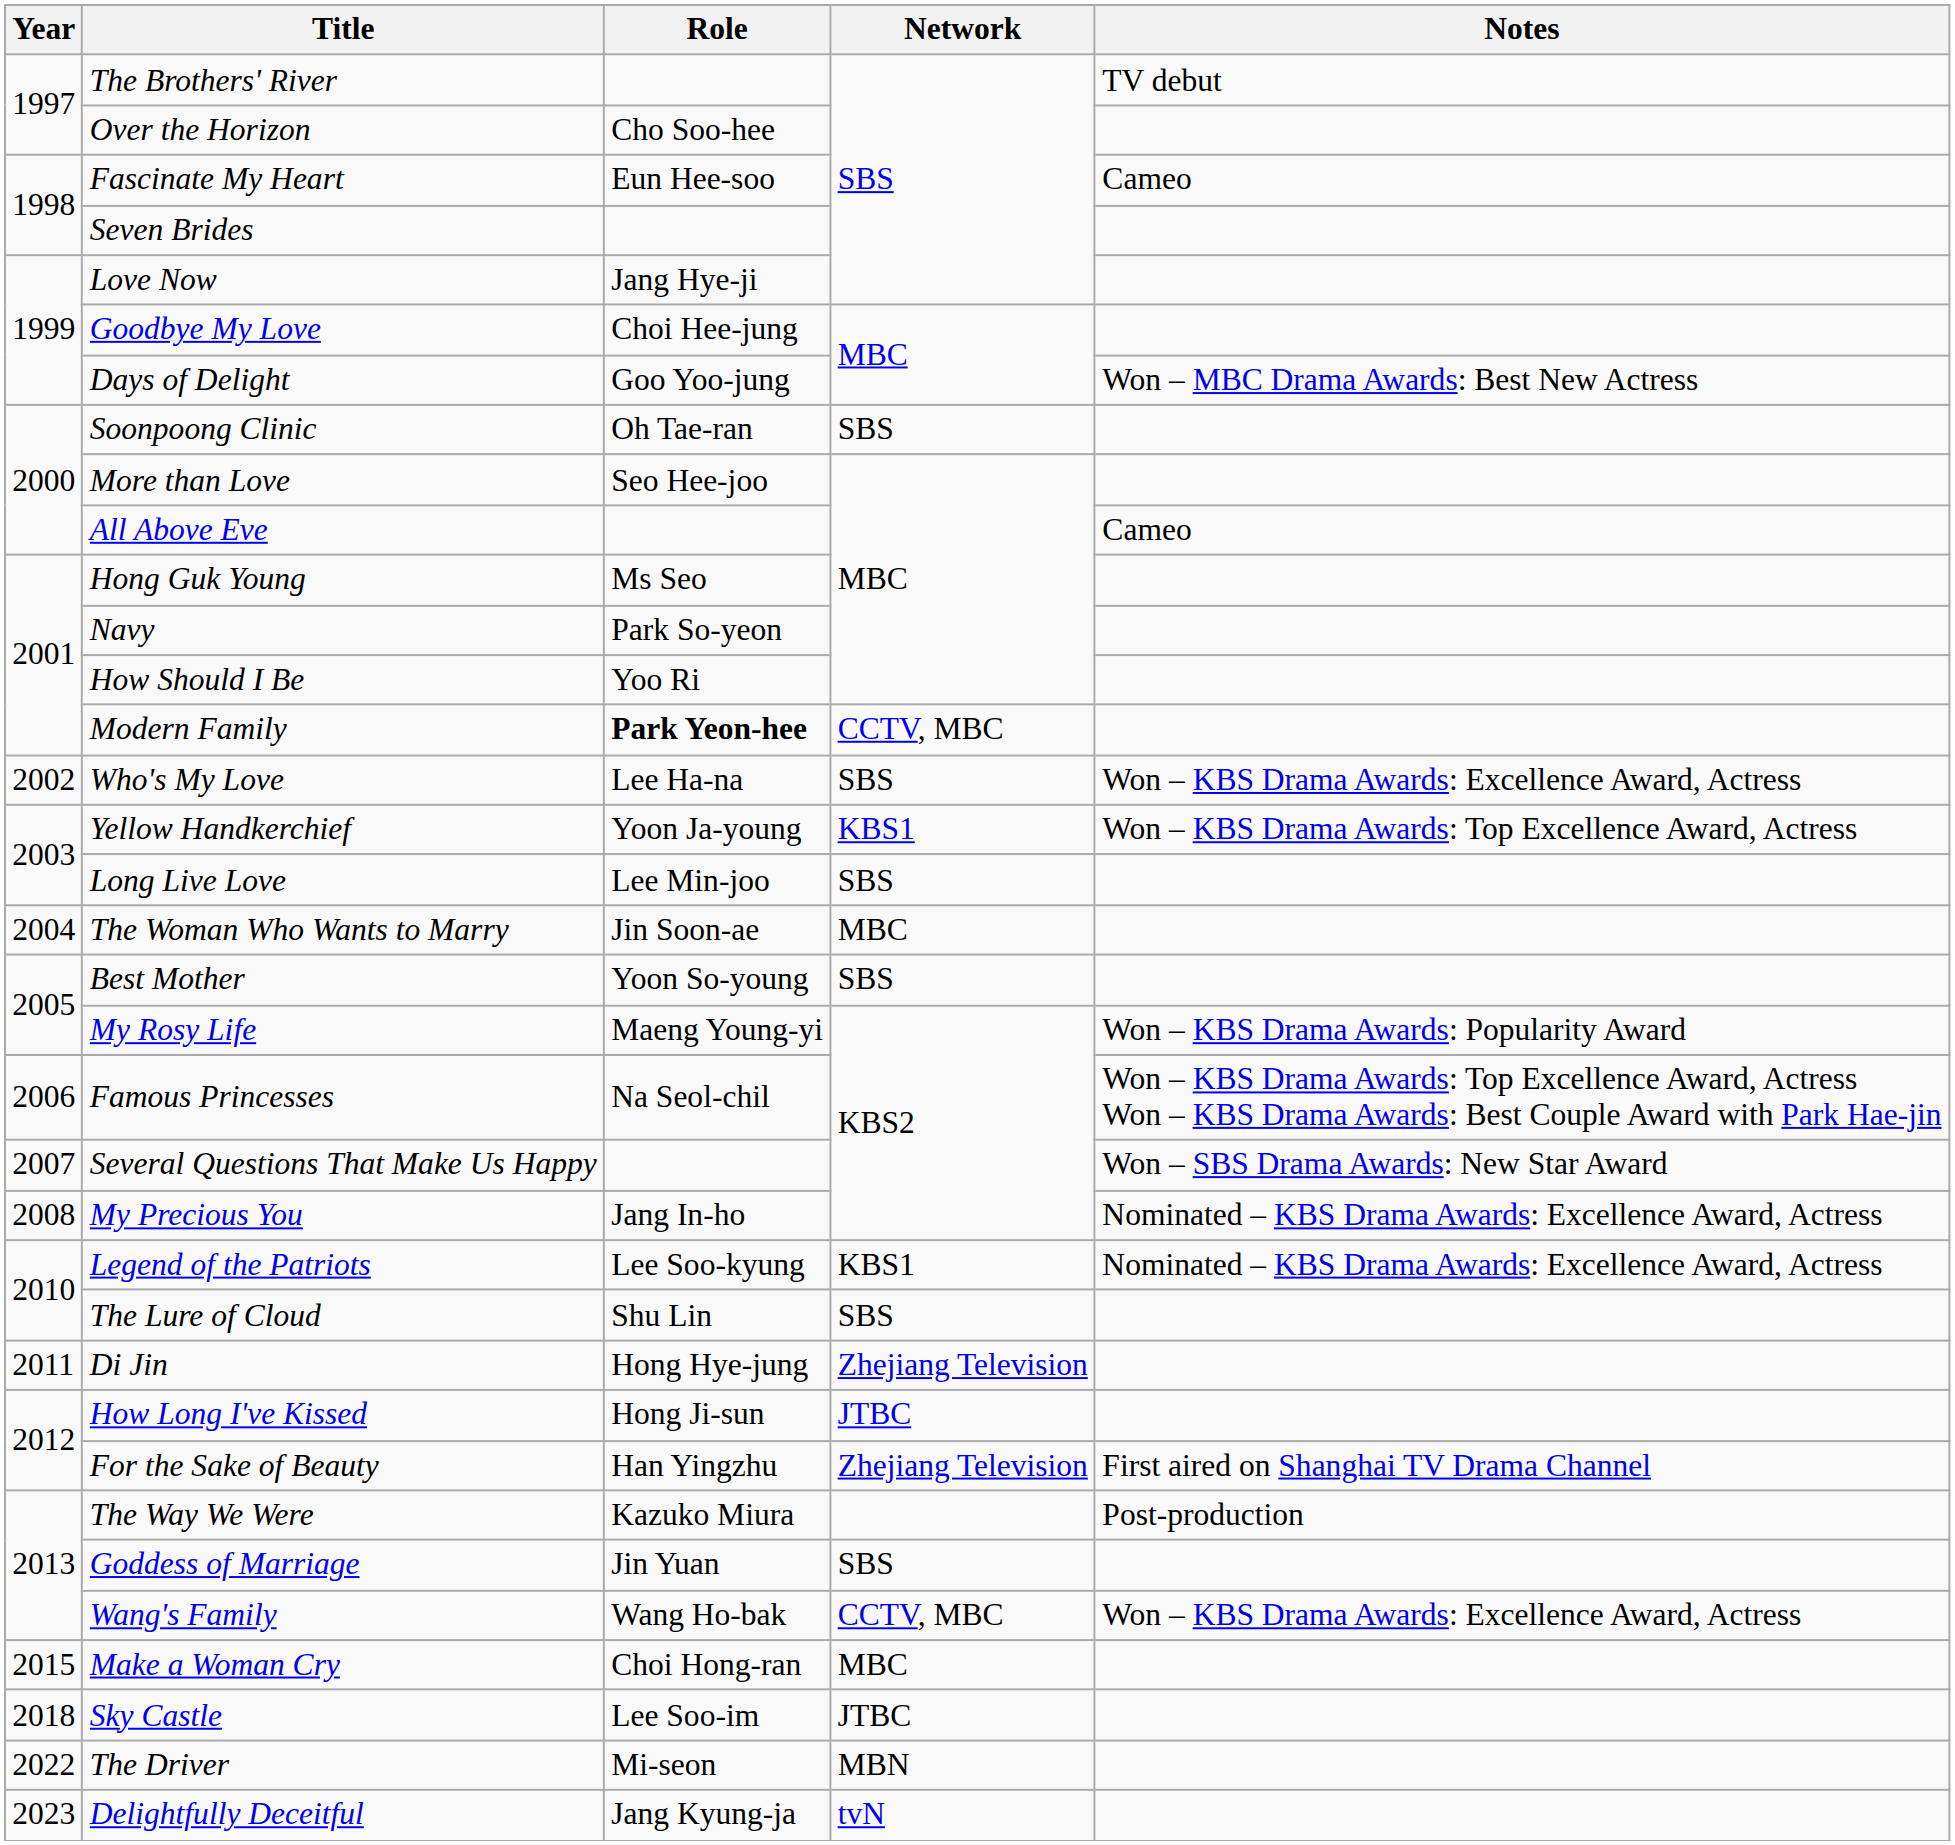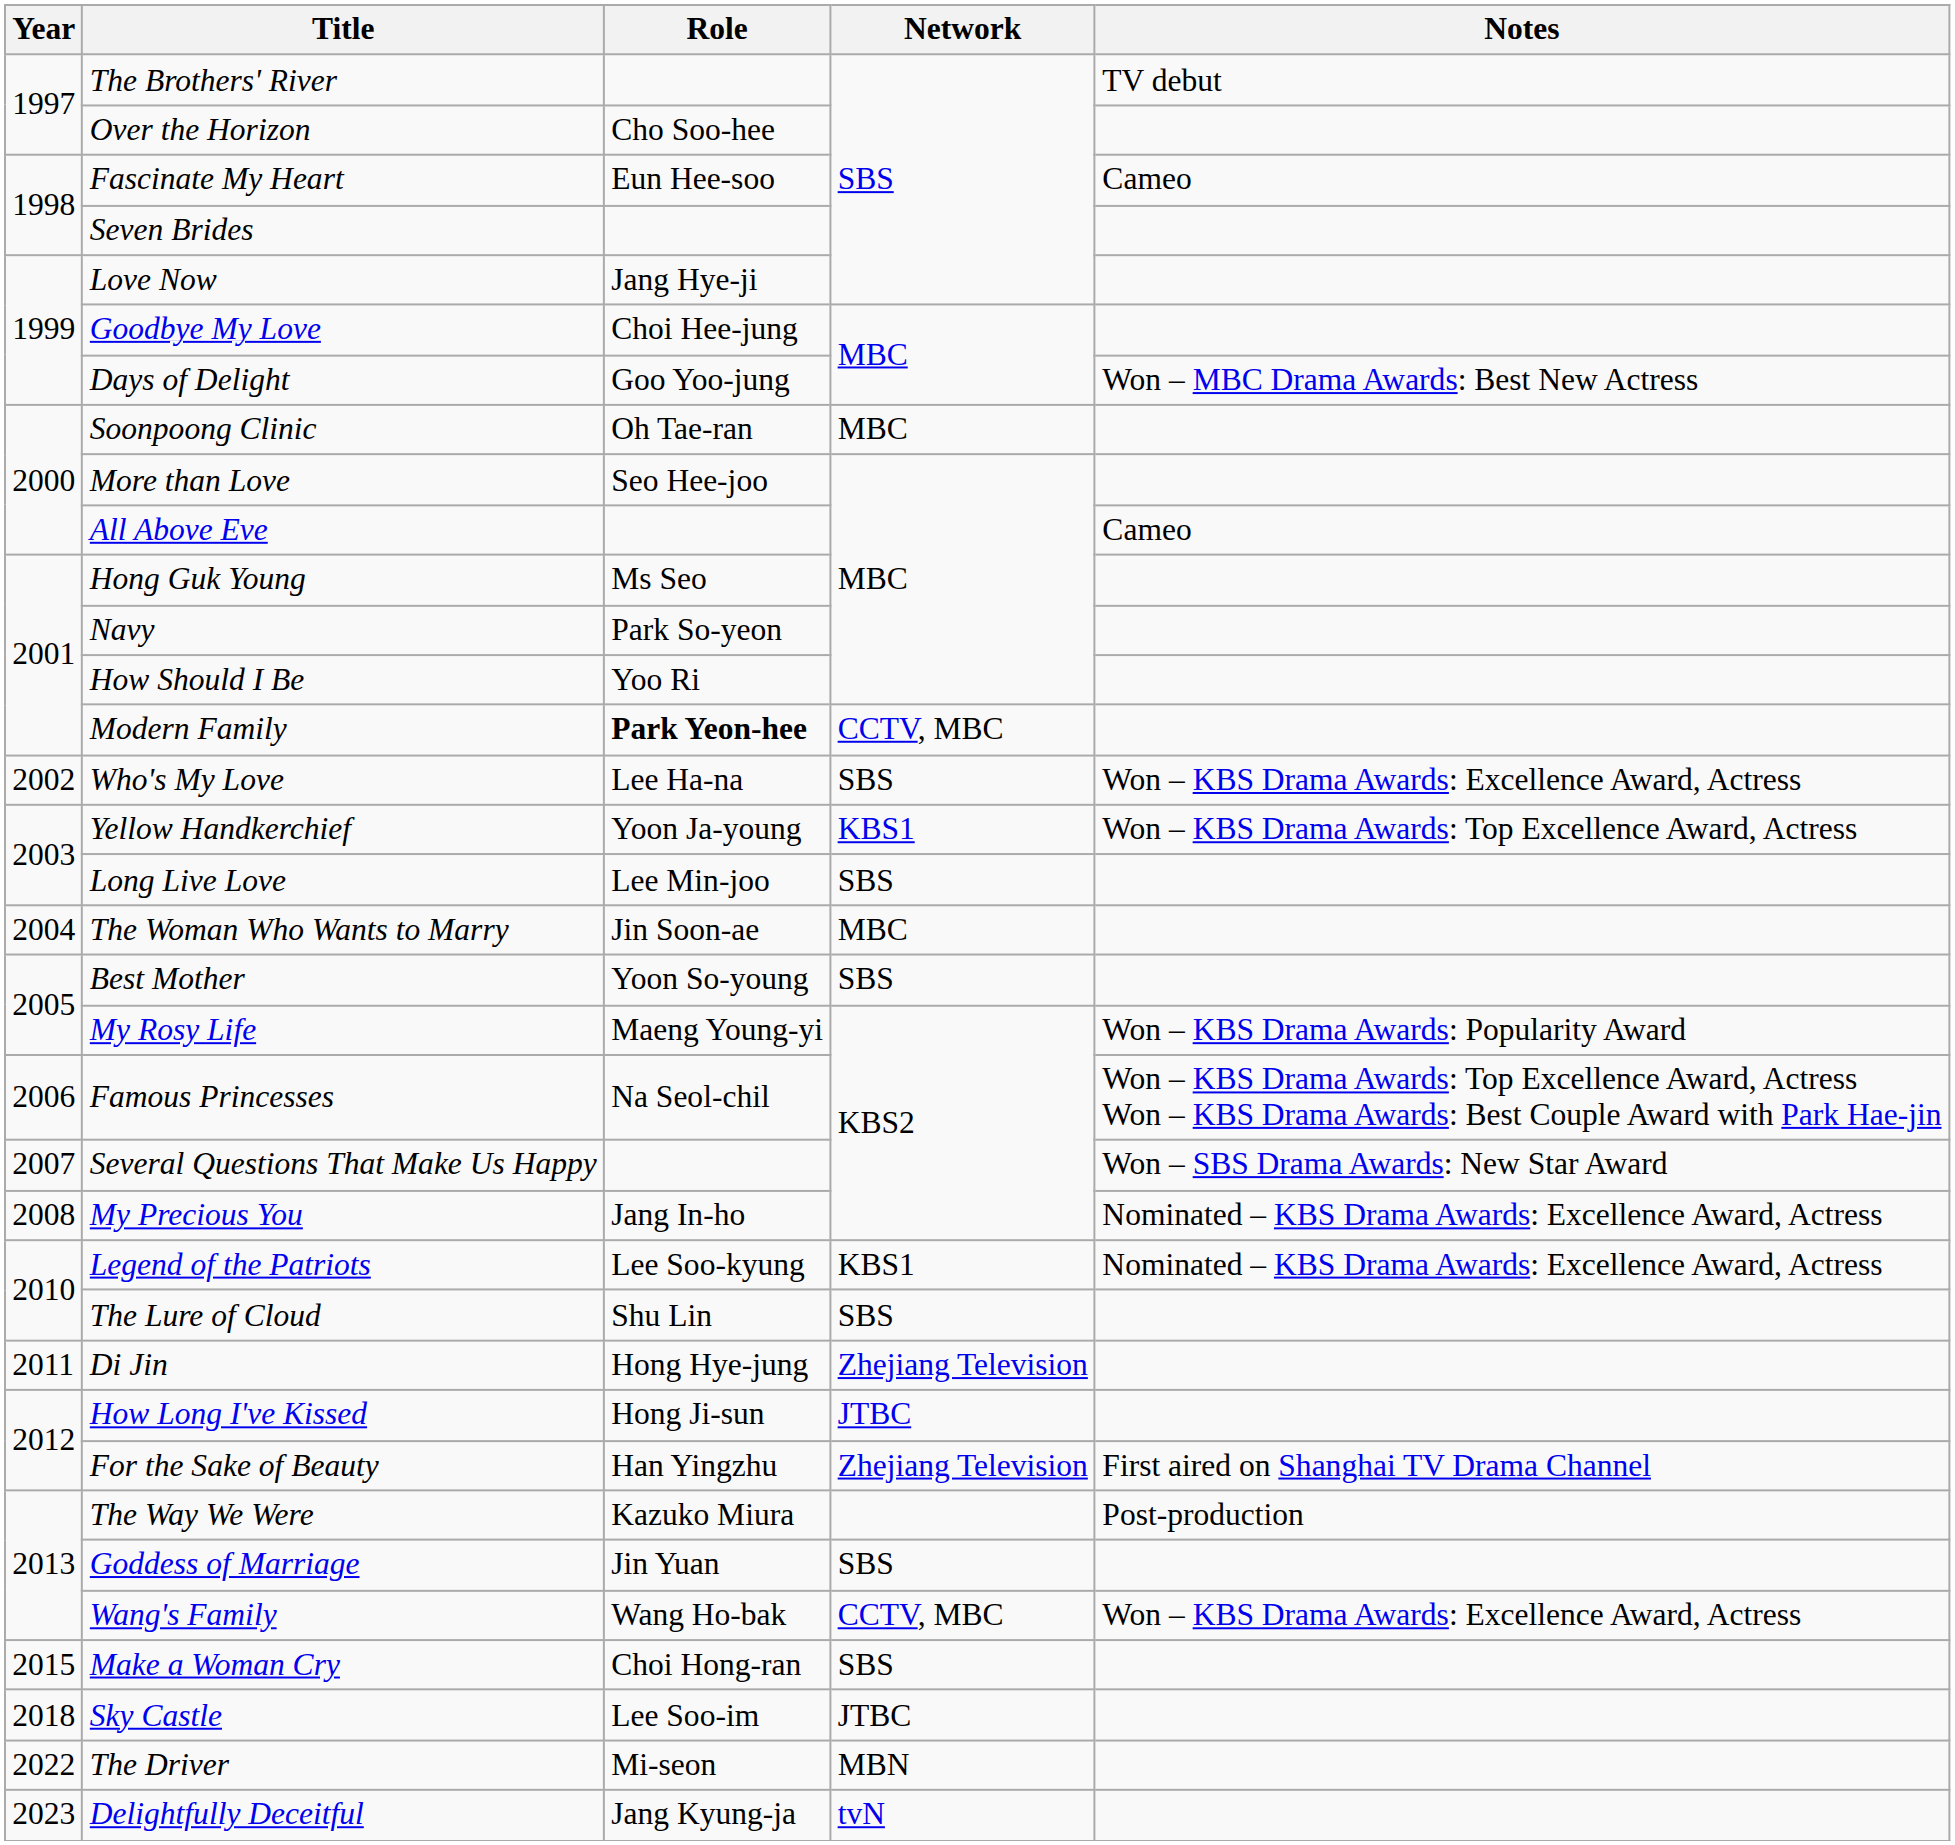Soonpoong Clinic | Network: SBS -> MBC
Make a Woman Cry | Network: MBC -> SBS
